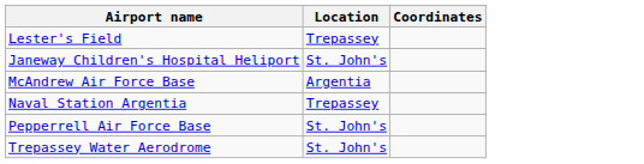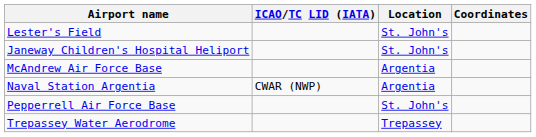+ column: ICAO/TC LID (IATA) | CWAR (NWP)
Lester's Field | Location: Trepassey -> St. John's
Naval Station Argentia | Location: Trepassey -> Argentia
Trepassey Water Aerodrome | Location: St. John's -> Trepassey
